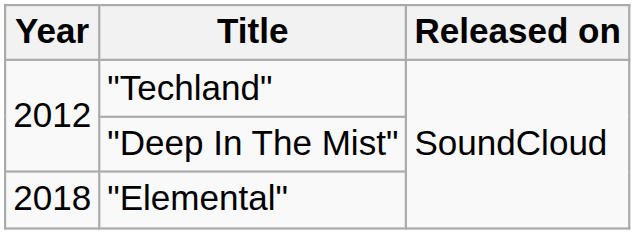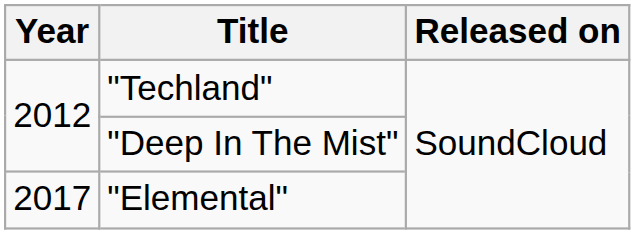"Elemental" | Year: 2018 -> 2017
